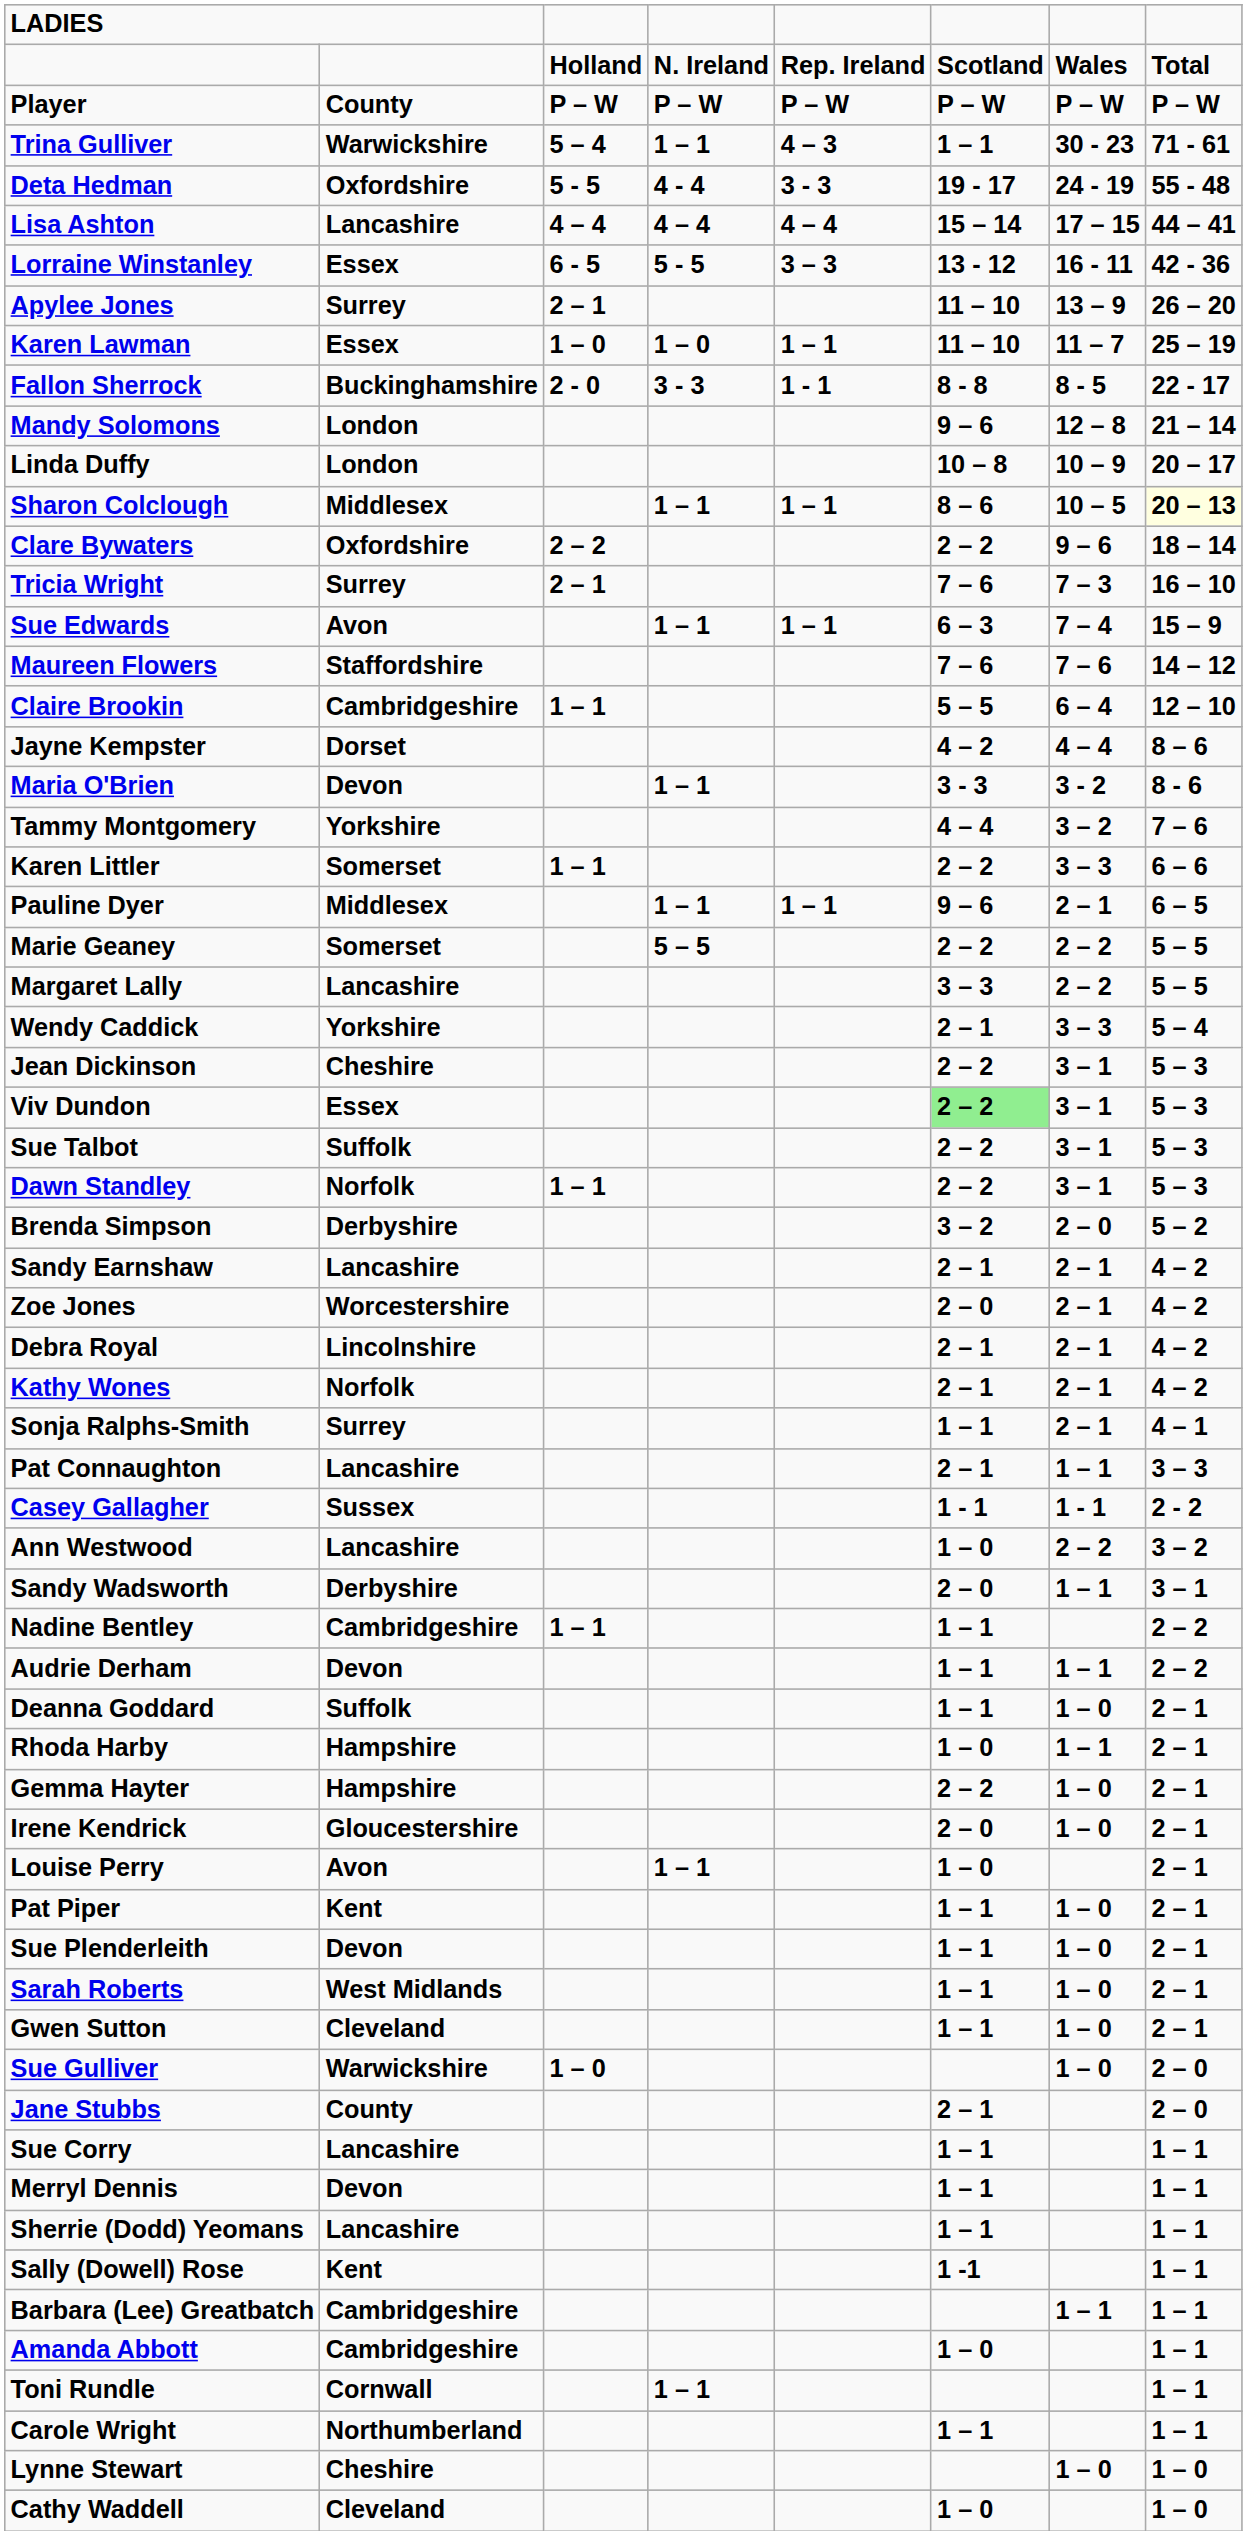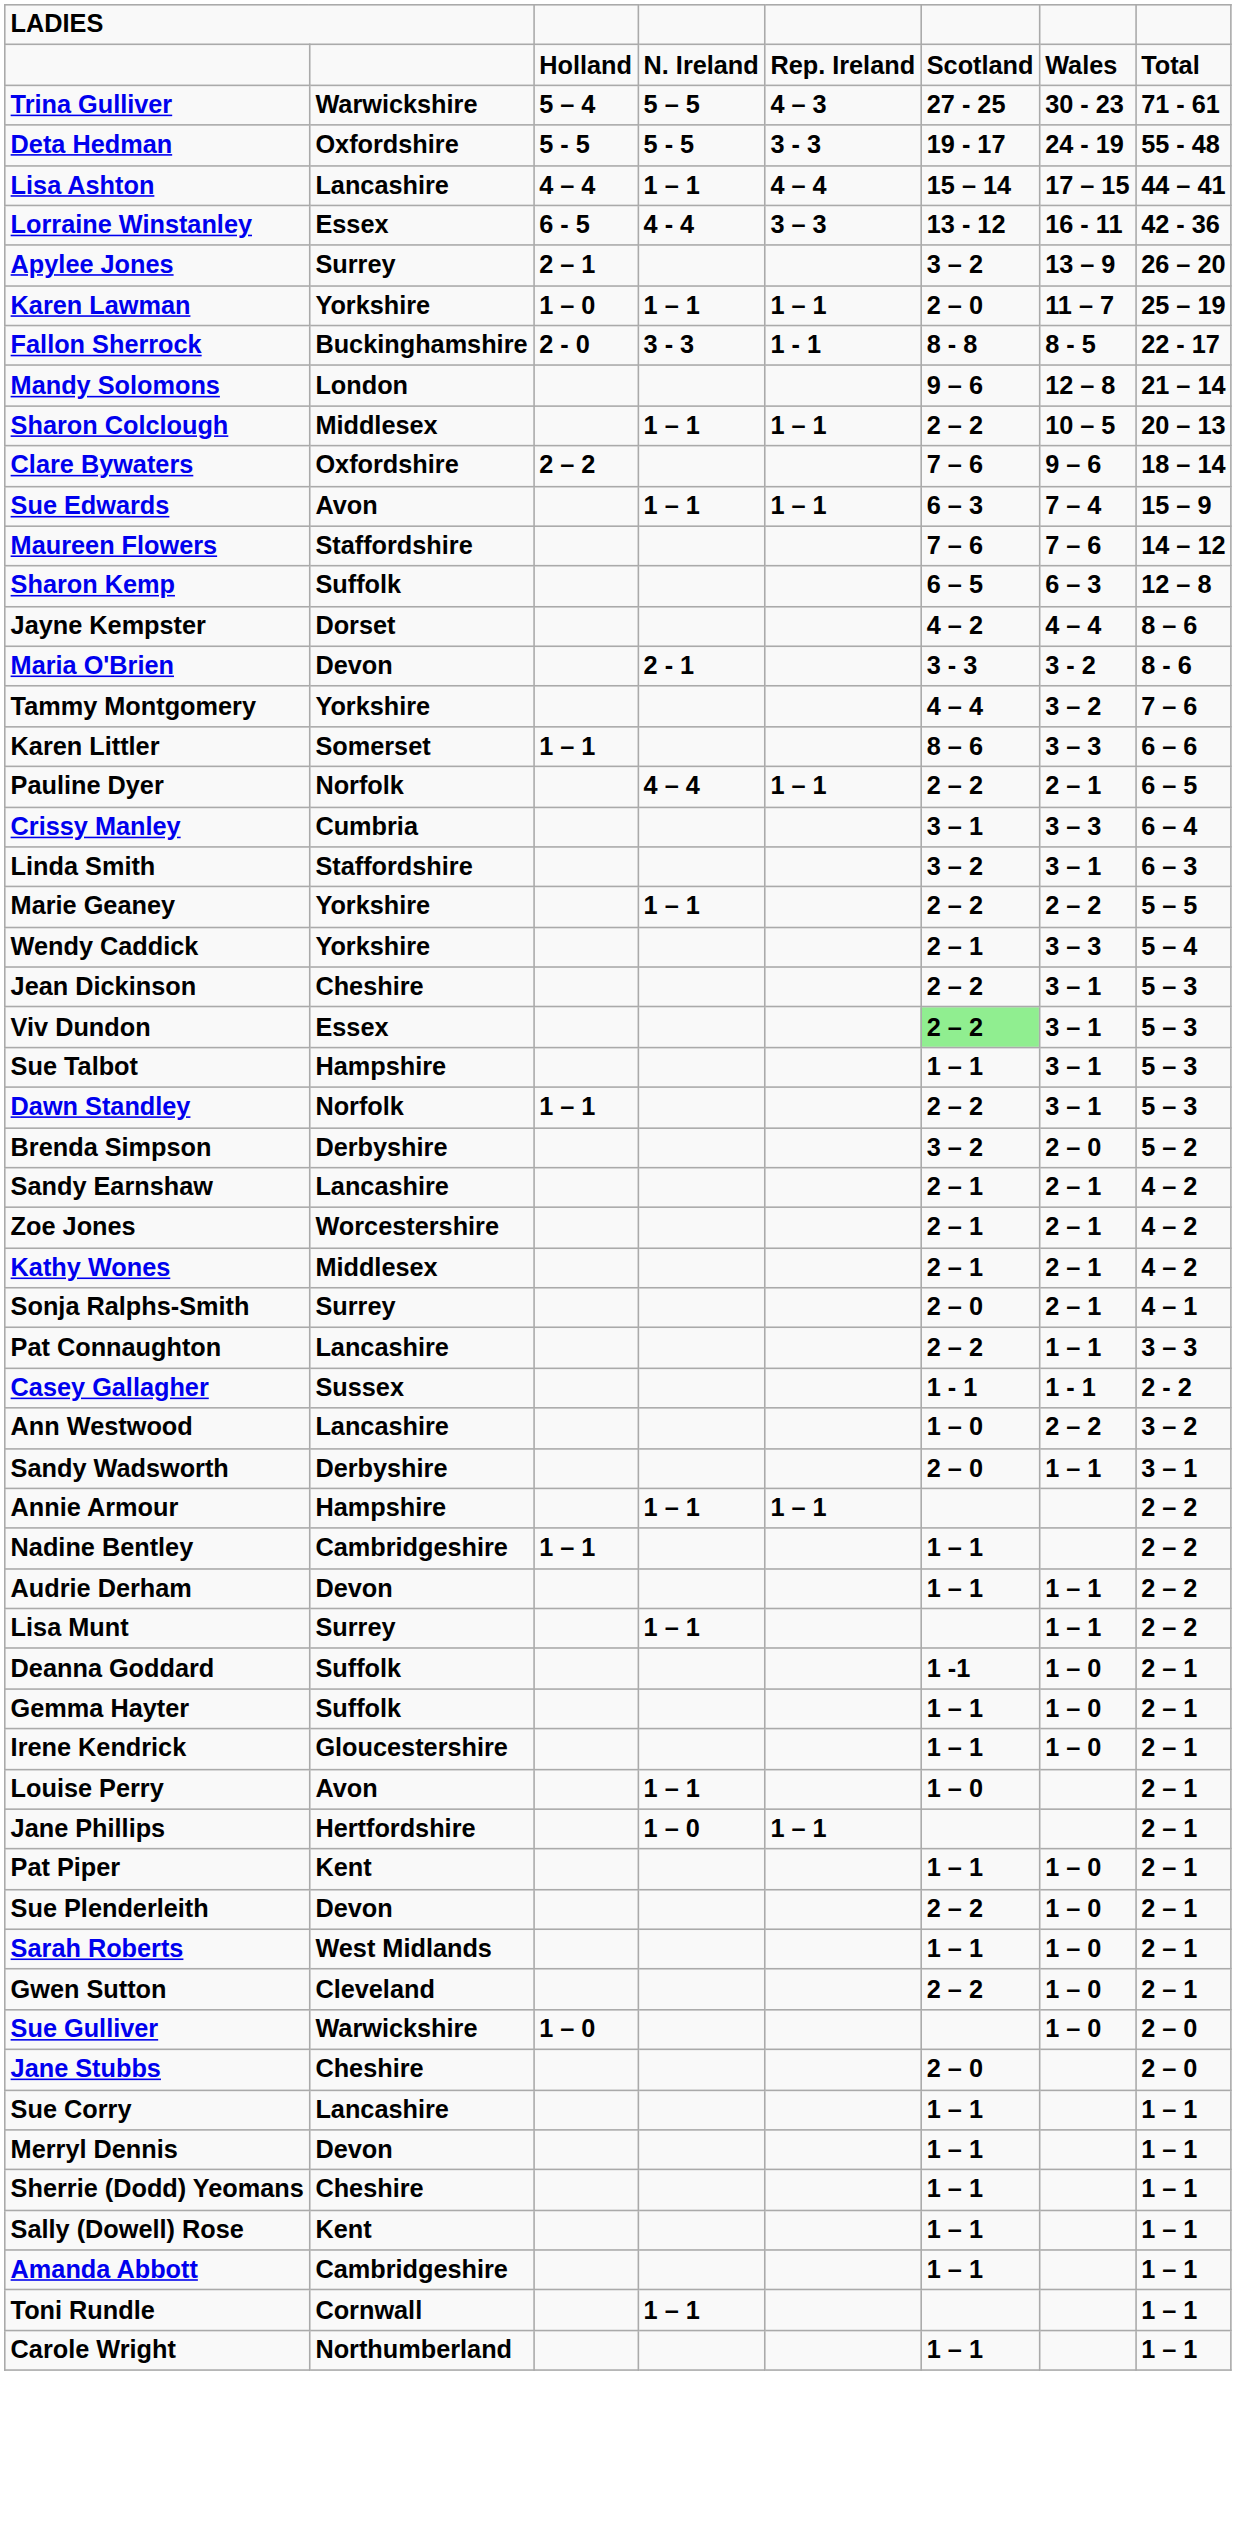- row: Player | County | P – W | P – W | P – W | P – W | P – W | P – W
Trina Gulliver | column 4: 1 – 1 -> 5 – 5
Trina Gulliver | column 6: 1 – 1 -> 27 - 25
Deta Hedman | column 4: 4 - 4 -> 5 - 5
Lisa Ashton | column 4: 4 – 4 -> 1 – 1
Lorraine Winstanley | column 4: 5 - 5 -> 4 - 4
Apylee Jones | column 6: 11 – 10 -> 3 – 2
Karen Lawman | column 2: Essex -> Yorkshire
Karen Lawman | column 4: 1 – 0 -> 1 – 1
Karen Lawman | column 6: 11 – 10 -> 2 – 0
- row: Linda Duffy | London | 10 – 8 | 10 – 9 | 20 – 17
Sharon Colclough | column 6: 8 – 6 -> 2 – 2
Sharon Colclough | column 8: lightyellow background -> no background
Clare Bywaters | column 6: 2 – 2 -> 7 – 6
- row: Tricia Wright | Surrey | 2 – 1 | 7 – 6 | 7 – 3 | 16 – 10
- row: Claire Brookin | Cambridgeshire | 1 – 1 | 5 – 5 | 6 – 4 | 12 – 10
+ row: Sharon Kemp | Suffolk | 6 – 5 | 6 – 3 | 12 – 8
Maria O'Brien | column 4: 1 – 1 -> 2 - 1
Karen Littler | column 6: 2 – 2 -> 8 – 6
Pauline Dyer | column 2: Middlesex -> Norfolk
Pauline Dyer | column 4: 1 – 1 -> 4 – 4
Pauline Dyer | column 6: 9 – 6 -> 2 – 2
+ row: Crissy Manley | Cumbria | 3 – 1 | 3 – 3 | 6 – 4
+ row: Linda Smith | Staffordshire | 3 – 2 | 3 – 1 | 6 – 3
Marie Geaney | column 2: Somerset -> Yorkshire
Marie Geaney | column 4: 5 – 5 -> 1 – 1
- row: Margaret Lally | Lancashire | 3 – 3 | 2 – 2 | 5 – 5
Sue Talbot | column 2: Suffolk -> Hampshire
Sue Talbot | column 6: 2 – 2 -> 1 – 1
Zoe Jones | column 6: 2 – 0 -> 2 – 1
- row: Debra Royal | Lincolnshire | 2 – 1 | 2 – 1 | 4 – 2
Kathy Wones | column 2: Norfolk -> Middlesex
Sonja Ralphs-Smith | column 6: 1 – 1 -> 2 – 0
Pat Connaughton | column 6: 2 – 1 -> 2 – 2
+ row: Annie Armour | Hampshire | 1 – 1 | 1 – 1 | 2 – 2
+ row: Lisa Munt | Surrey | 1 – 1 | 1 – 1 | 2 – 2
Deanna Goddard | column 6: 1 – 1 -> 1 -1
- row: Rhoda Harby | Hampshire | 1 – 0 | 1 – 1 | 2 – 1
Gemma Hayter | column 2: Hampshire -> Suffolk
Gemma Hayter | column 6: 2 – 2 -> 1 – 1
Irene Kendrick | column 6: 2 – 0 -> 1 – 1
+ row: Jane Phillips | Hertfordshire | 1 – 0 | 1 – 1 | 2 – 1
Sue Plenderleith | column 6: 1 – 1 -> 2 – 2
Gwen Sutton | column 6: 1 – 1 -> 2 – 2
Jane Stubbs | column 2: County -> Cheshire
Jane Stubbs | column 6: 2 – 1 -> 2 – 0
Sherrie (Dodd) Yeomans | column 2: Lancashire -> Cheshire
Sally (Dowell) Rose | column 6: 1 -1 -> 1 – 1
- row: Barbara (Lee) Greatbatch | Cambridgeshire | 1 – 1 | 1 – 1
Amanda Abbott | column 6: 1 – 0 -> 1 – 1
- row: Lynne Stewart | Cheshire | 1 – 0 | 1 – 0
- row: Cathy Waddell | Cleveland | 1 – 0 | 1 – 0
